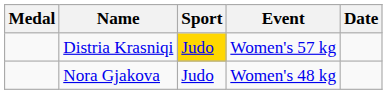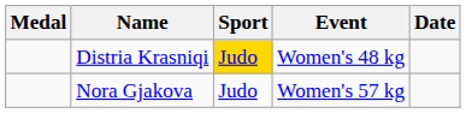Distria Krasniqi | Event: Women's 57 kg -> Women's 48 kg
Nora Gjakova | Event: Women's 48 kg -> Women's 57 kg
